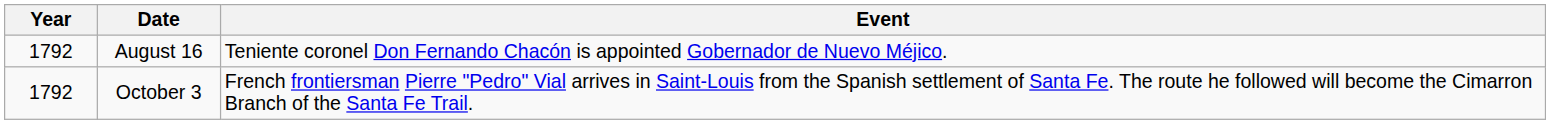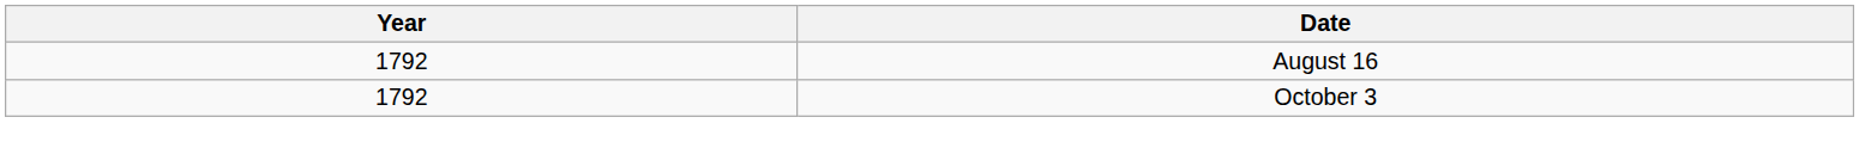- column: Event | Teniente coronel Don Fernando Chacón is appointed Gobernador de Nuevo Méjico. | French frontiersman Pierre "Pedro" Vial arrives in Saint-Louis from the Spanish settlement of Santa Fe. The route he followed will become the Cimarron Branch of the Santa Fe Trail.
